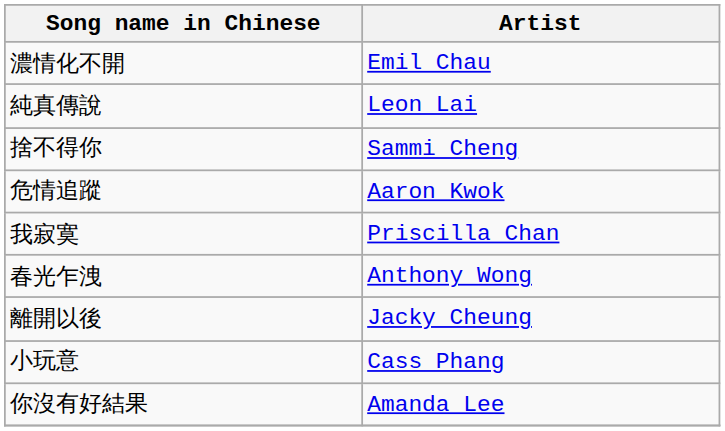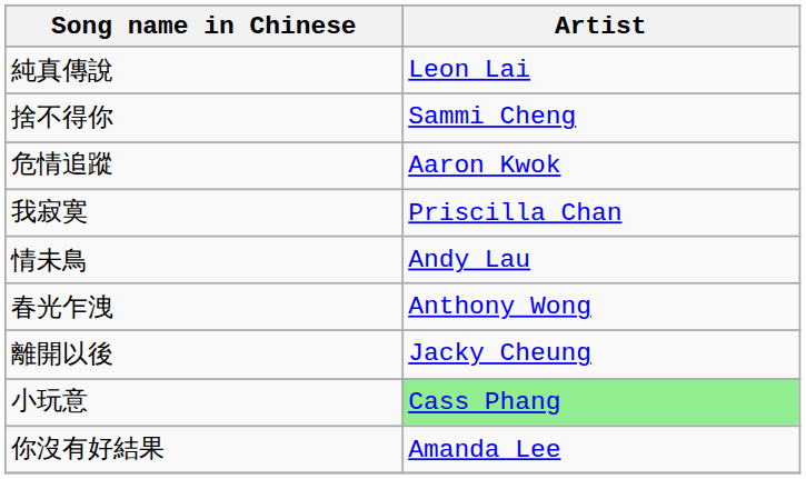- row: 濃情化不開 | Emil Chau
+ row: 情未鳥 | Andy Lau
小玩意 | Artist: no background -> lightgreen background
